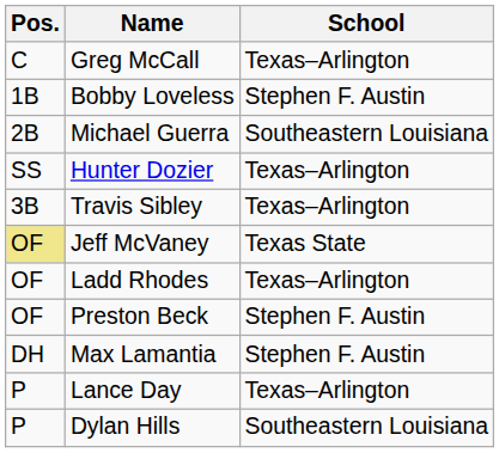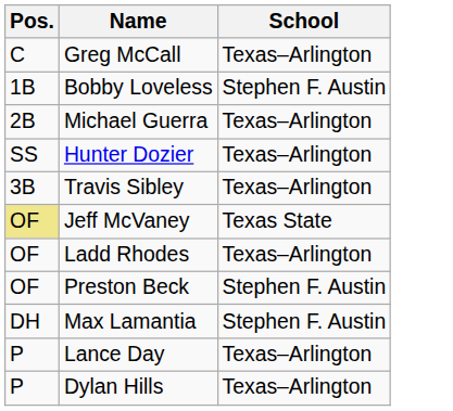Michael Guerra | School: Southeastern Louisiana -> Texas–Arlington
Dylan Hills | School: Southeastern Louisiana -> Texas–Arlington
